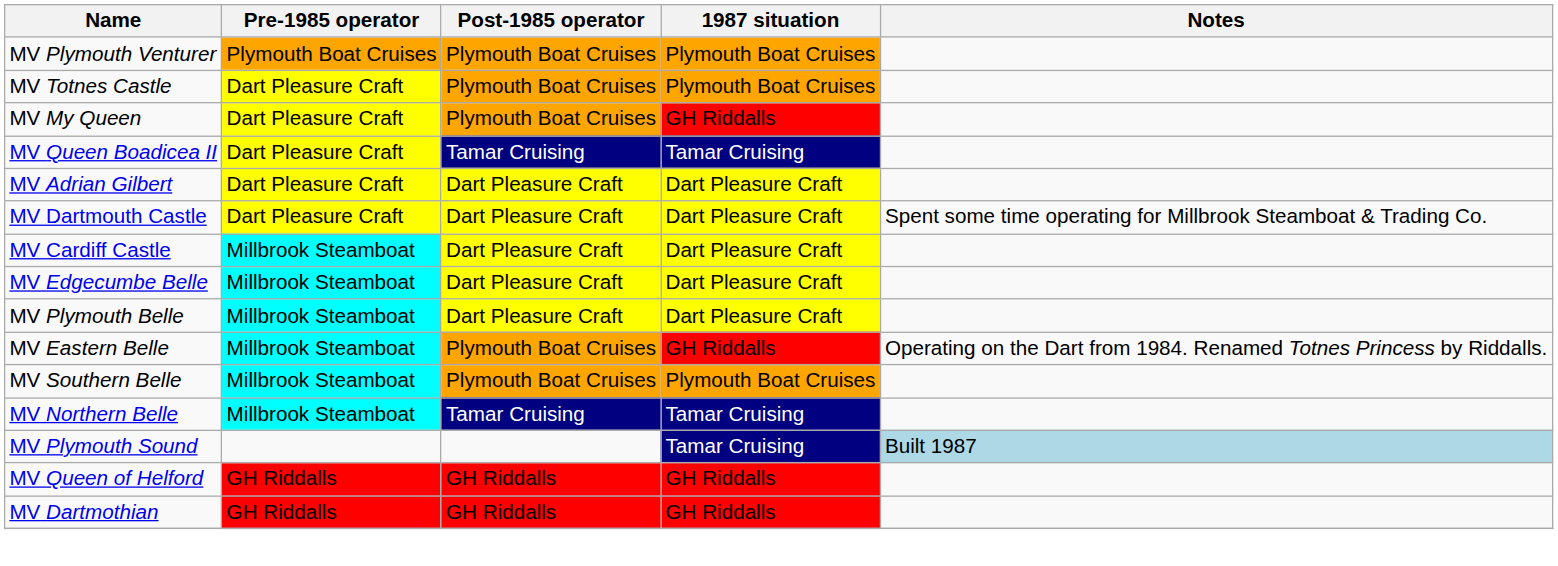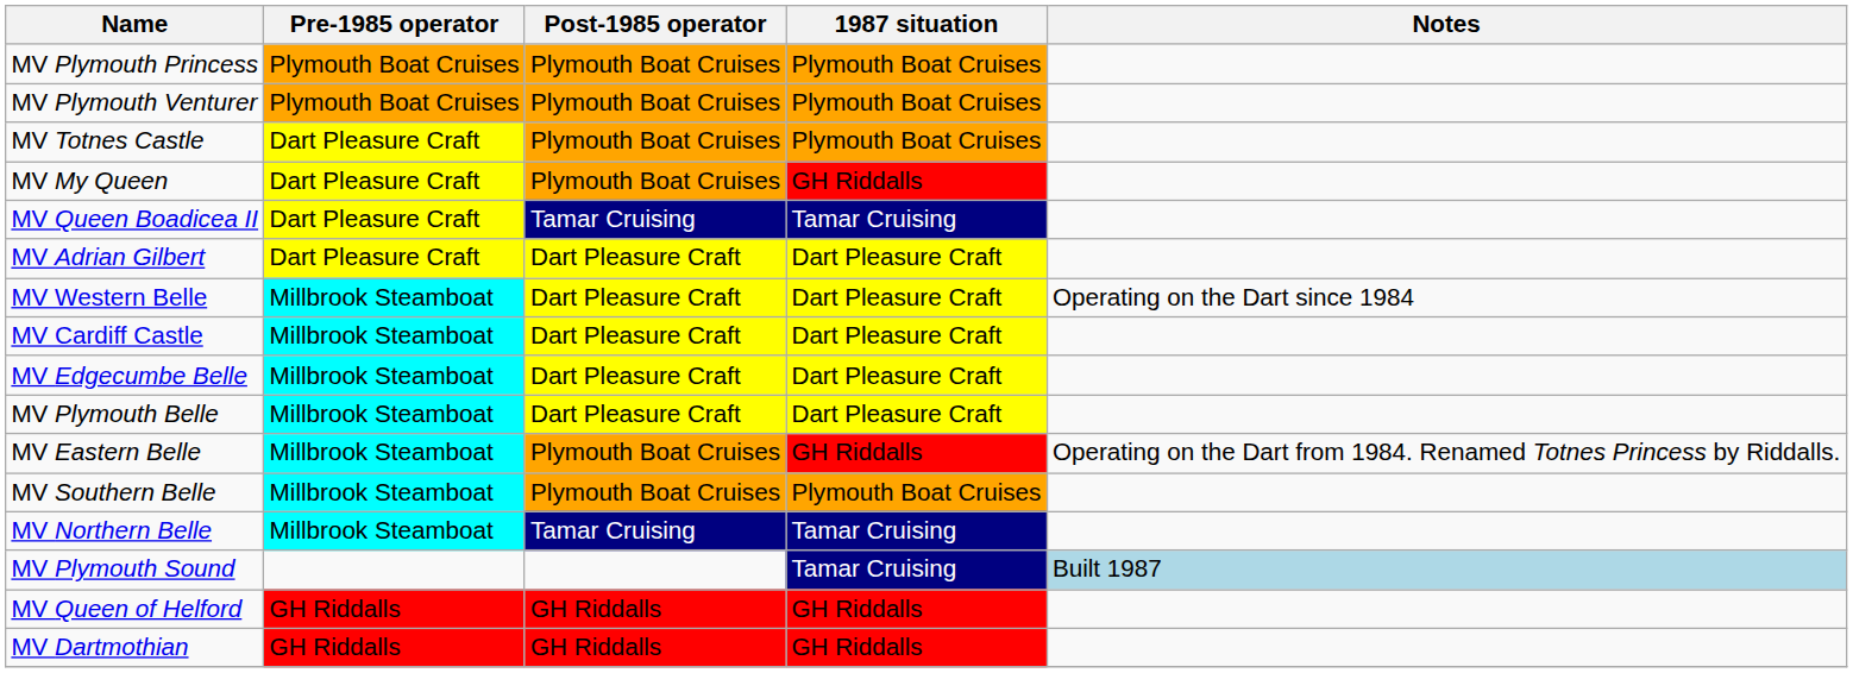+ row: MV Plymouth Princess | Plymouth Boat Cruises | Plymouth Boat Cruises | Plymouth Boat Cruises
- row: MV Dartmouth Castle | Dart Pleasure Craft | Dart Pleasure Craft | Dart Pleasure Craft | Spent some time operating for Millbrook Steamboat & Trading Co.
+ row: MV Western Belle | Millbrook Steamboat | Dart Pleasure Craft | Dart Pleasure Craft | Operating on the Dart since 1984
